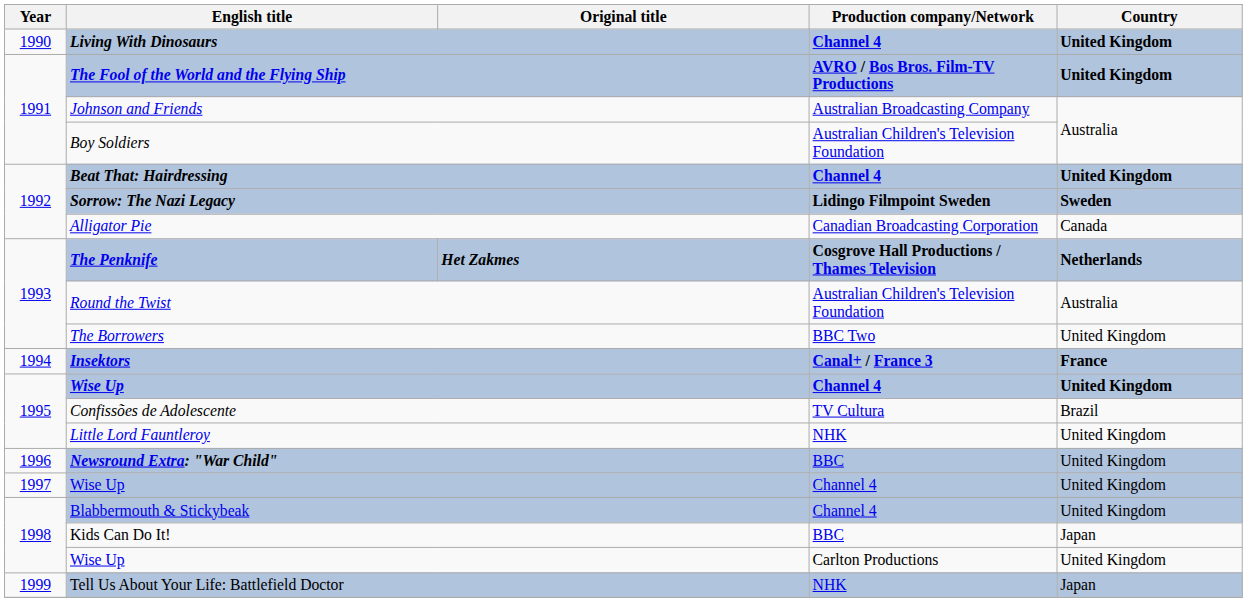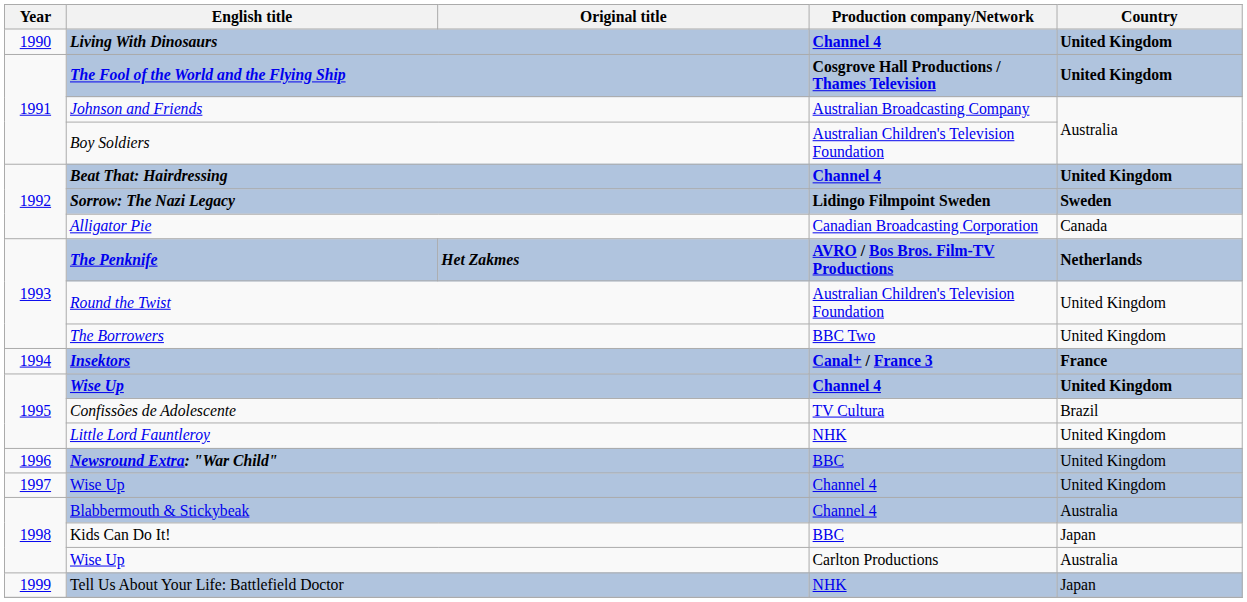The Fool of the World and the Flying Ship | Production company/Network: AVRO / Bos Bros. Film-TV Productions -> Cosgrove Hall Productions / Thames Television
The Penknife | Production company/Network: Cosgrove Hall Productions / Thames Television -> AVRO / Bos Bros. Film-TV Productions
Round the Twist | Country: Australia -> United Kingdom
Blabbermouth & Stickybeak | Country: United Kingdom -> Australia
1998 / Wise Up | Country: United Kingdom -> Australia
